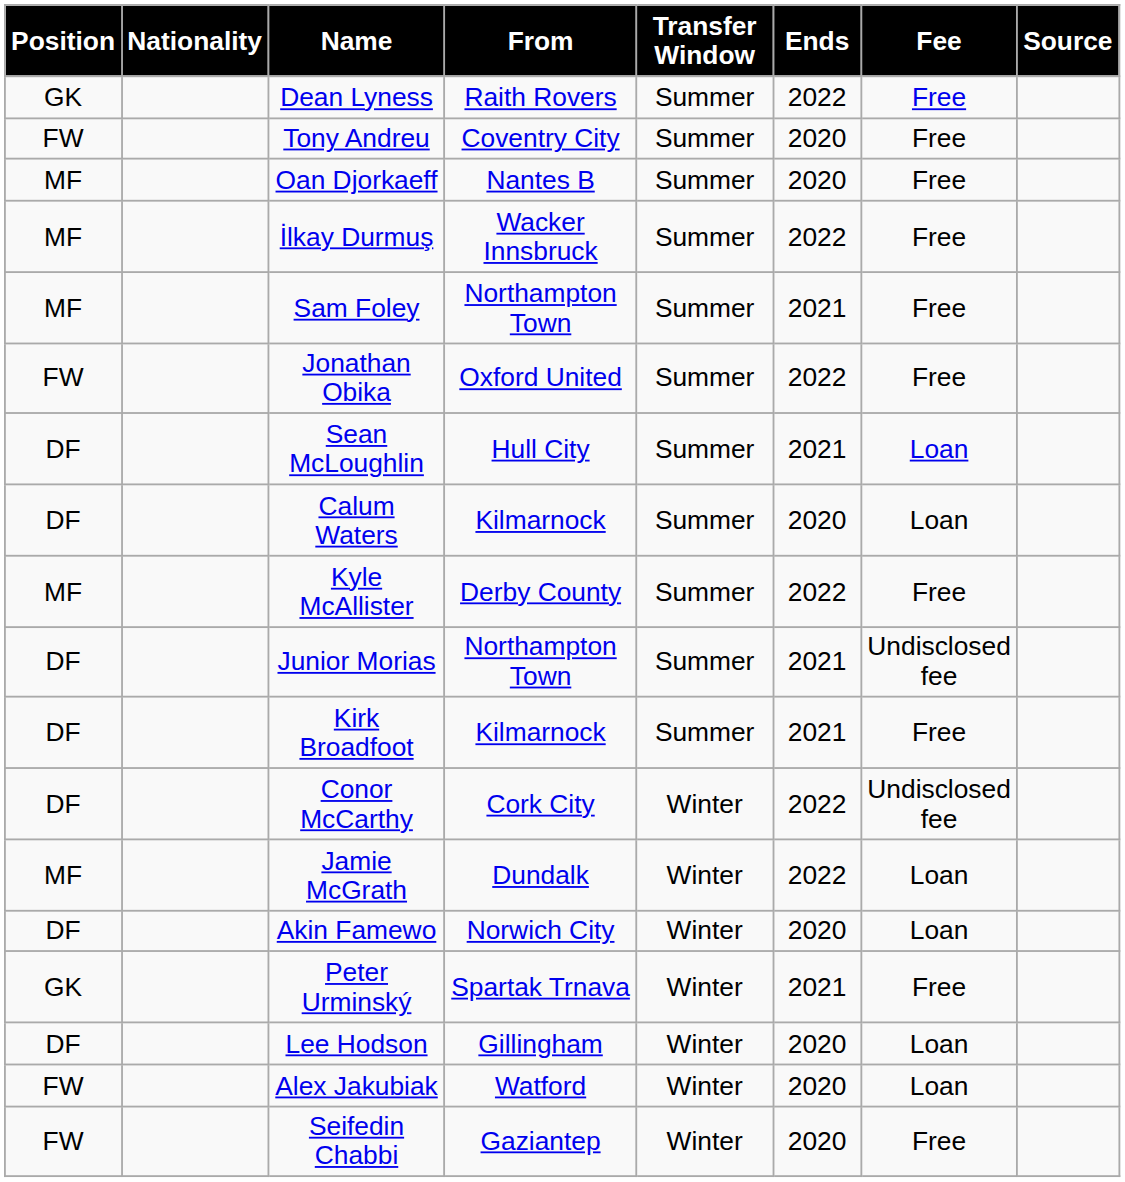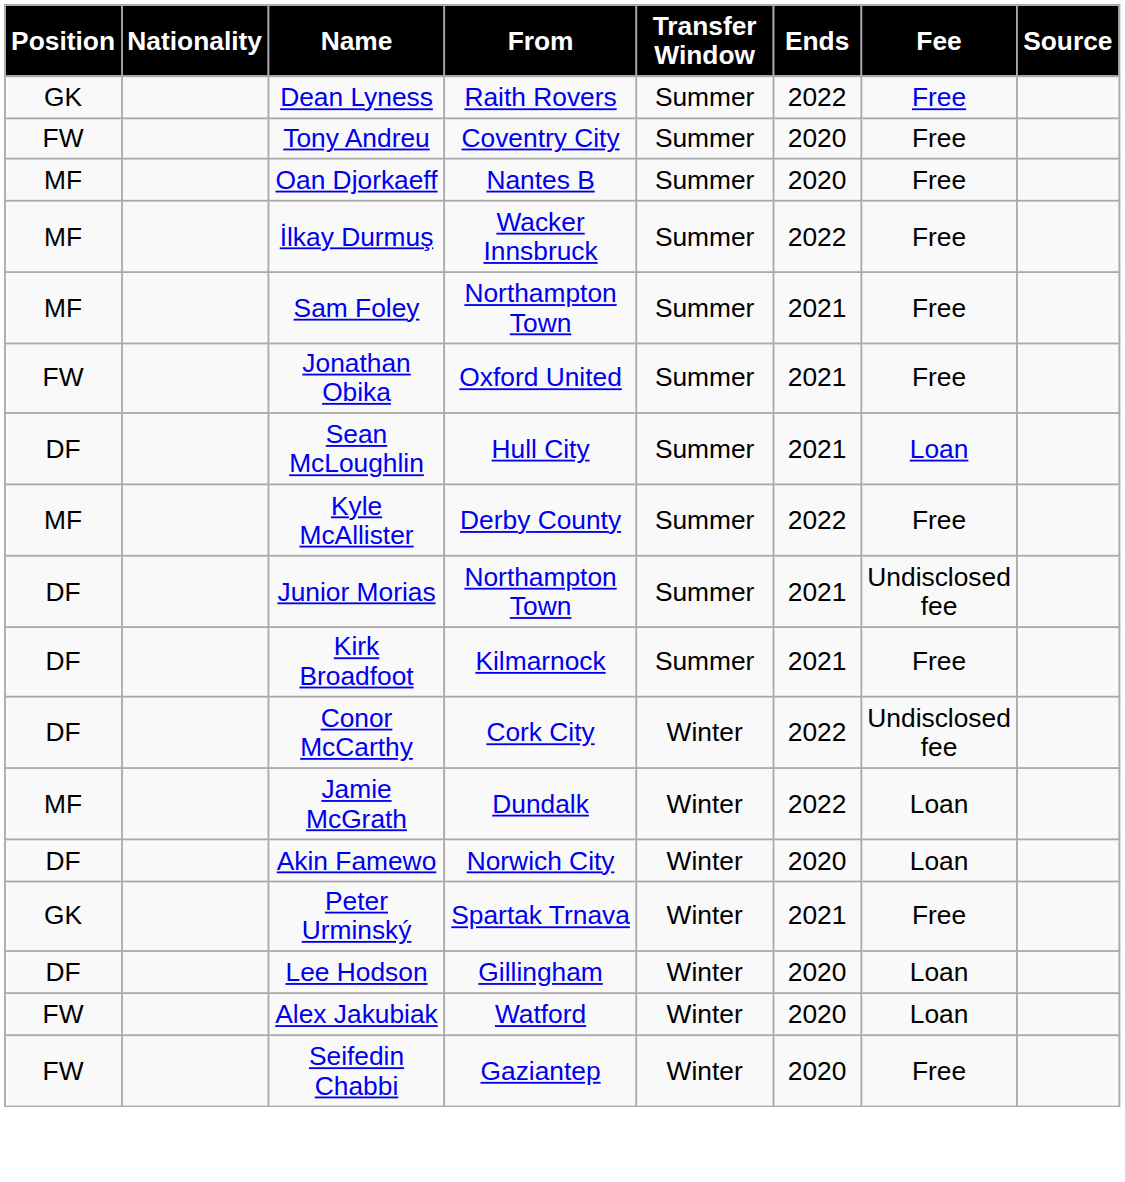Jonathan Obika | Ends: 2022 -> 2021
- row: DF | Calum Waters | Kilmarnock | Summer | 2020 | Loan
